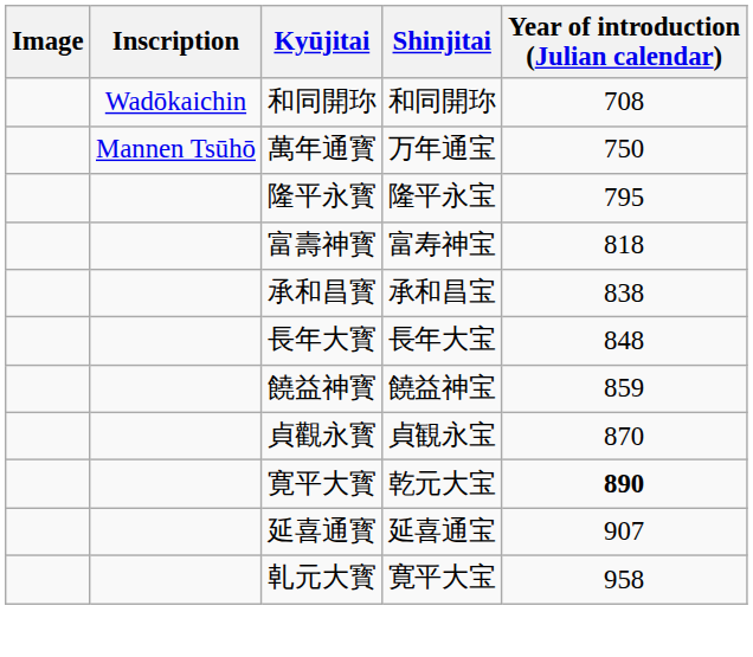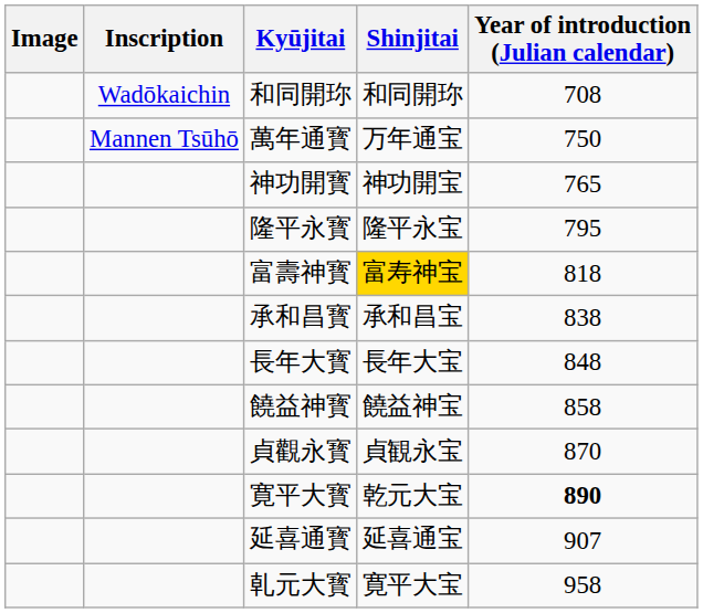+ row: 神功開寳 | 神功開宝 | 765
富壽神寳 | Shinjitai: no background -> gold background
饒益神寳 | Year of introduction (Julian calendar): 859 -> 858
